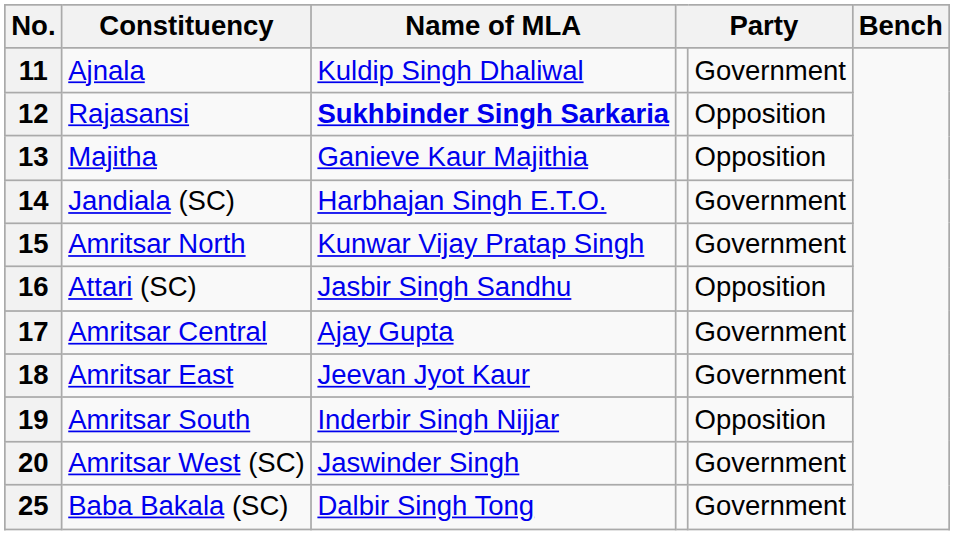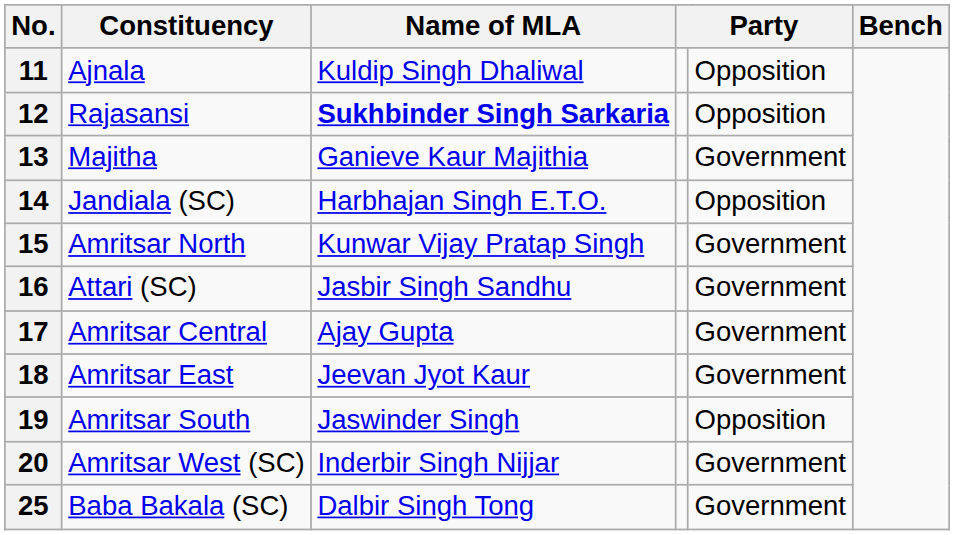11 | column 5: Government -> Opposition
13 | column 5: Opposition -> Government
14 | column 5: Government -> Opposition
16 | column 5: Opposition -> Government
19 | Name of MLA: Inderbir Singh Nijjar -> Jaswinder Singh
20 | Name of MLA: Jaswinder Singh -> Inderbir Singh Nijjar
